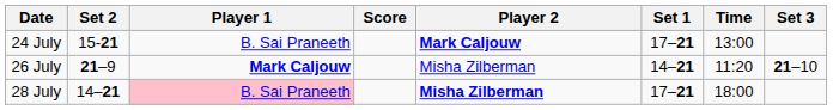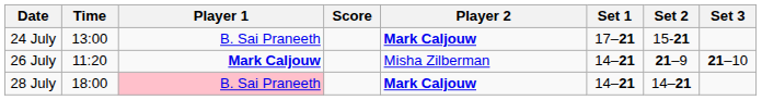columns swapped: Time <-> Set 2
28 July | Player 2: Misha Zilberman -> Mark Caljouw
28 July | Set 1: 17–21 -> 14–21
